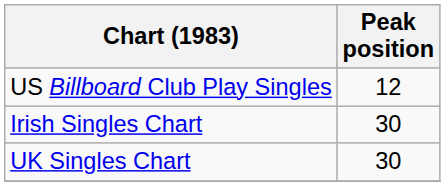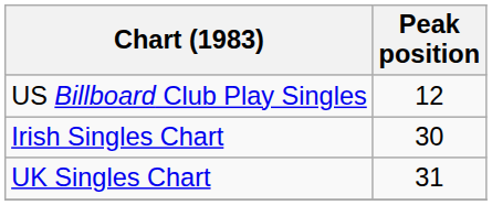UK Singles Chart | Peak position: 30 -> 31
